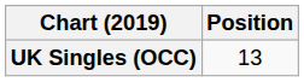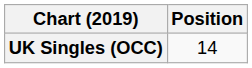UK Singles (OCC) | Position: 13 -> 14
